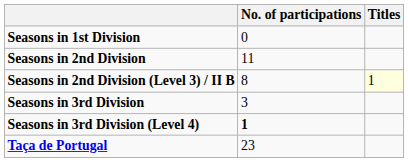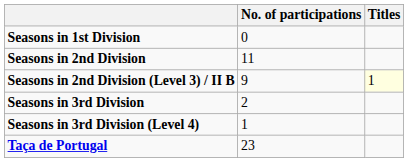Seasons in 2nd Division (Level 3) / II B | No. of participations: 8 -> 9
Seasons in 3rd Division | No. of participations: 3 -> 2
Seasons in 3rd Division (Level 4) | No. of participations: bold -> normal
